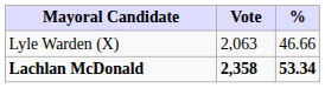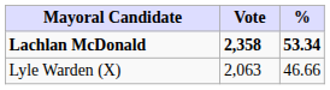rows swapped: Lachlan McDonald <-> Lyle Warden (X)
